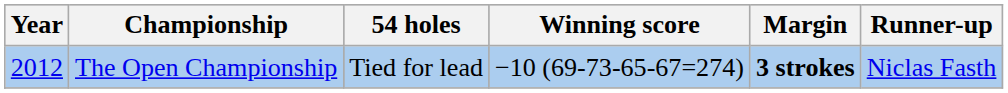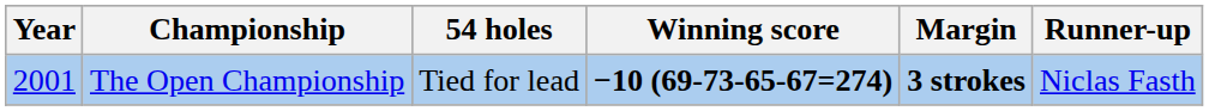The Open Championship | Year: 2012 -> 2001
The Open Championship | Winning score: normal -> bold
